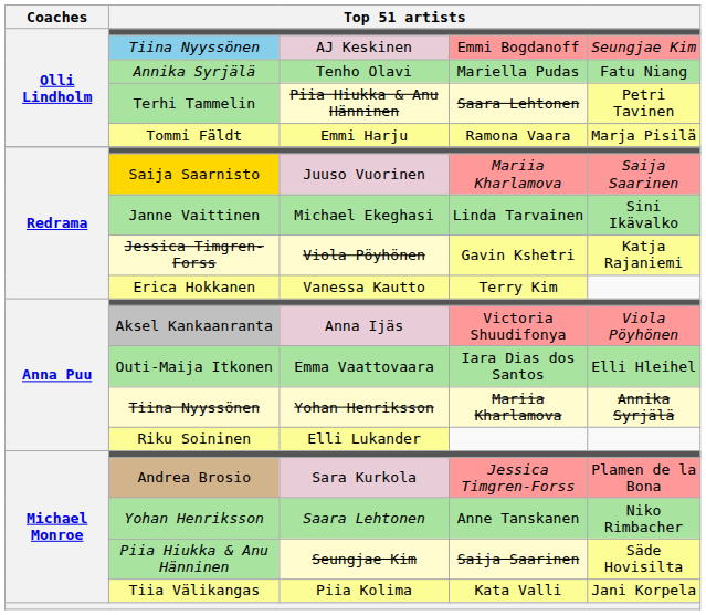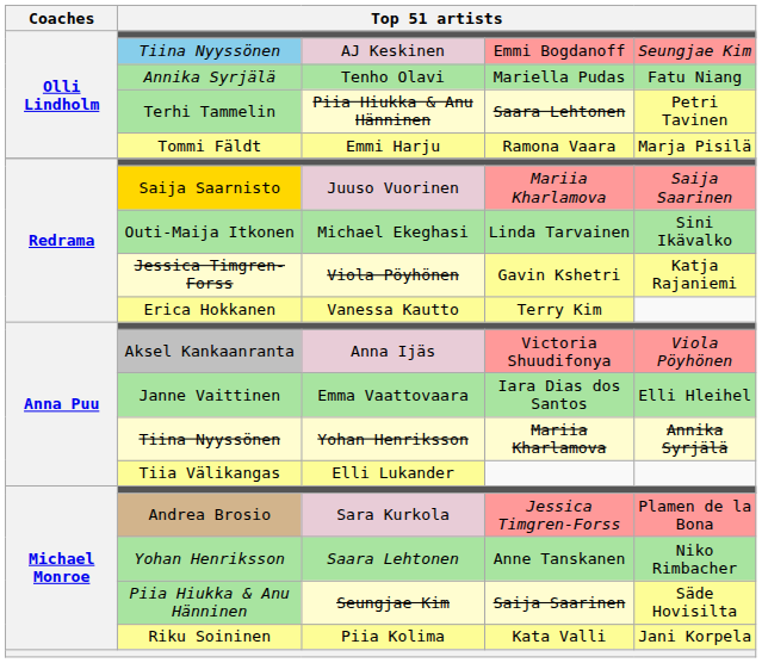Michael Ekeghasi | column 2: Janne Vaittinen -> Outi-Maija Itkonen
Emma Vaattovaara | column 2: Outi-Maija Itkonen -> Janne Vaittinen
Elli Lukander | column 2: Riku Soininen -> Tiia Välikangas
Piia Kolima | column 2: Tiia Välikangas -> Riku Soininen
